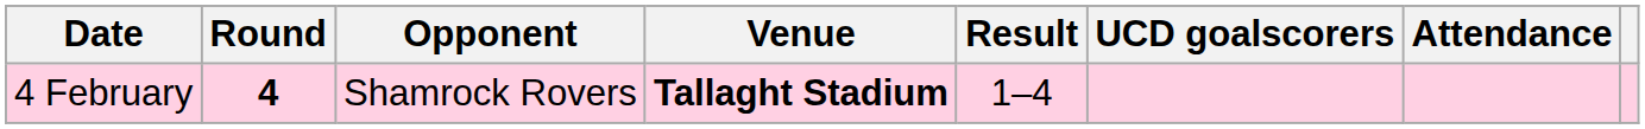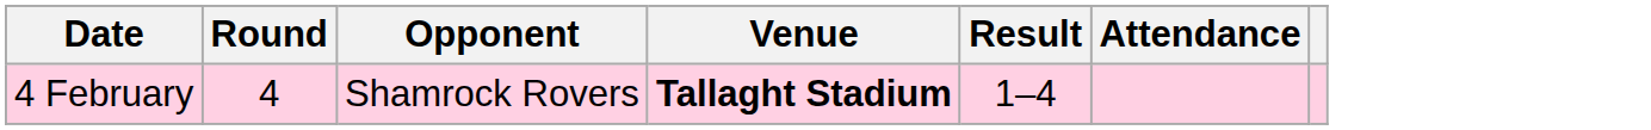- column: UCD goalscorers
4 February | Round: bold -> normal
